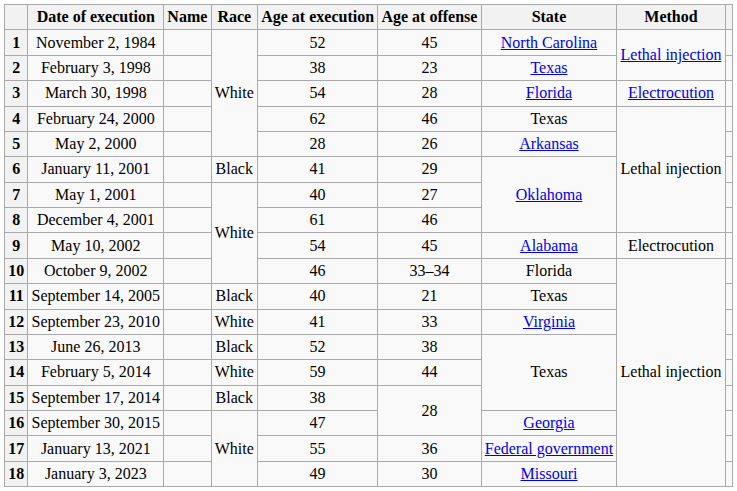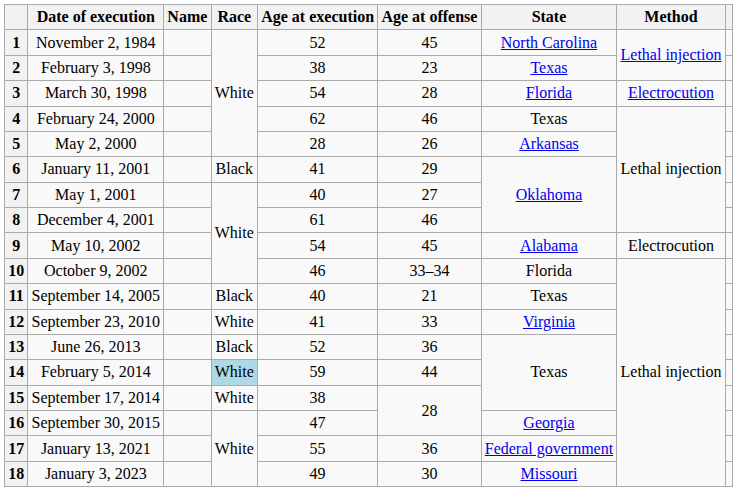13 | Age at offense: 38 -> 36
14 | Race: no background -> lightblue background
15 | Race: Black -> White
